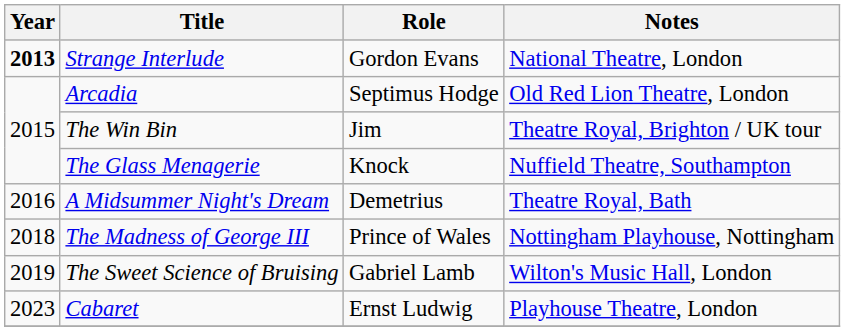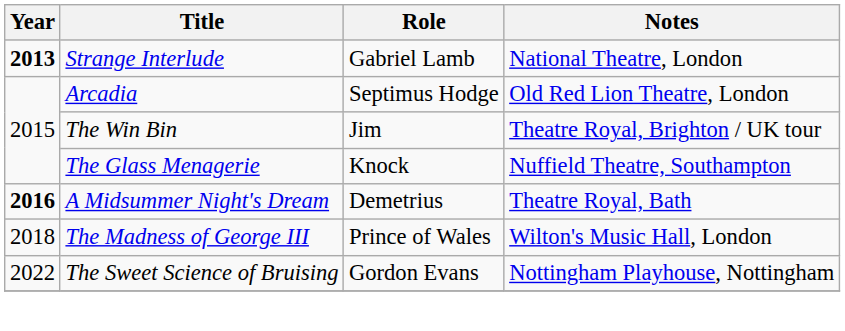Strange Interlude | Role: Gordon Evans -> Gabriel Lamb
A Midsummer Night's Dream | Year: normal -> bold
The Madness of George III | Notes: Nottingham Playhouse, Nottingham -> Wilton's Music Hall, London
The Sweet Science of Bruising | Year: 2019 -> 2022
The Sweet Science of Bruising | Role: Gabriel Lamb -> Gordon Evans
The Sweet Science of Bruising | Notes: Wilton's Music Hall, London -> Nottingham Playhouse, Nottingham
- row: 2023 | Cabaret | Ernst Ludwig | Playhouse Theatre, London
